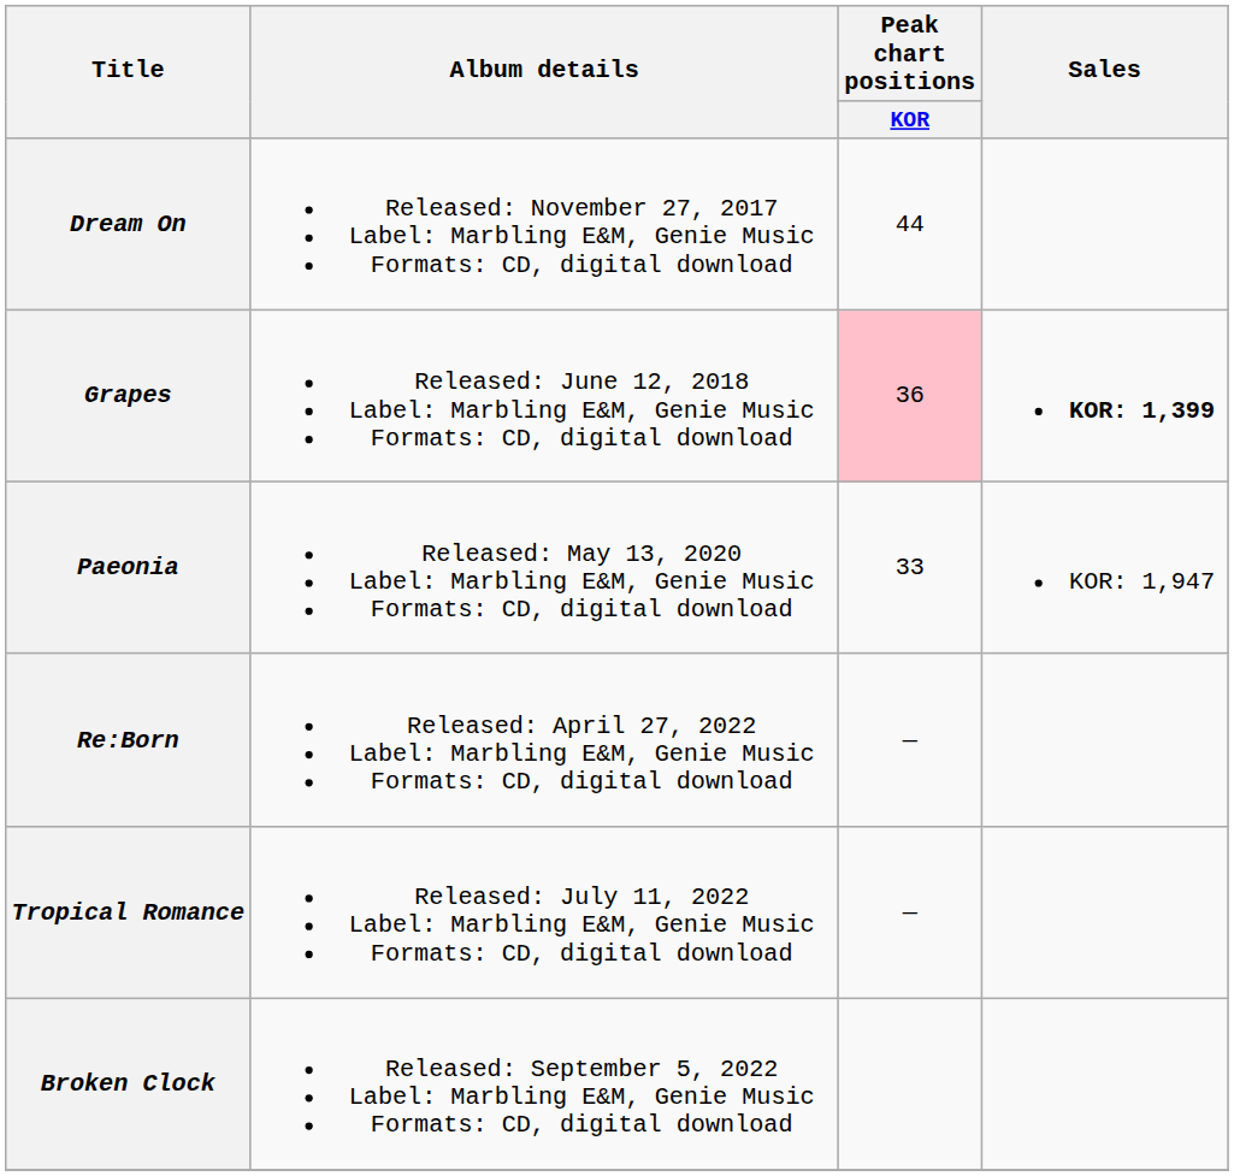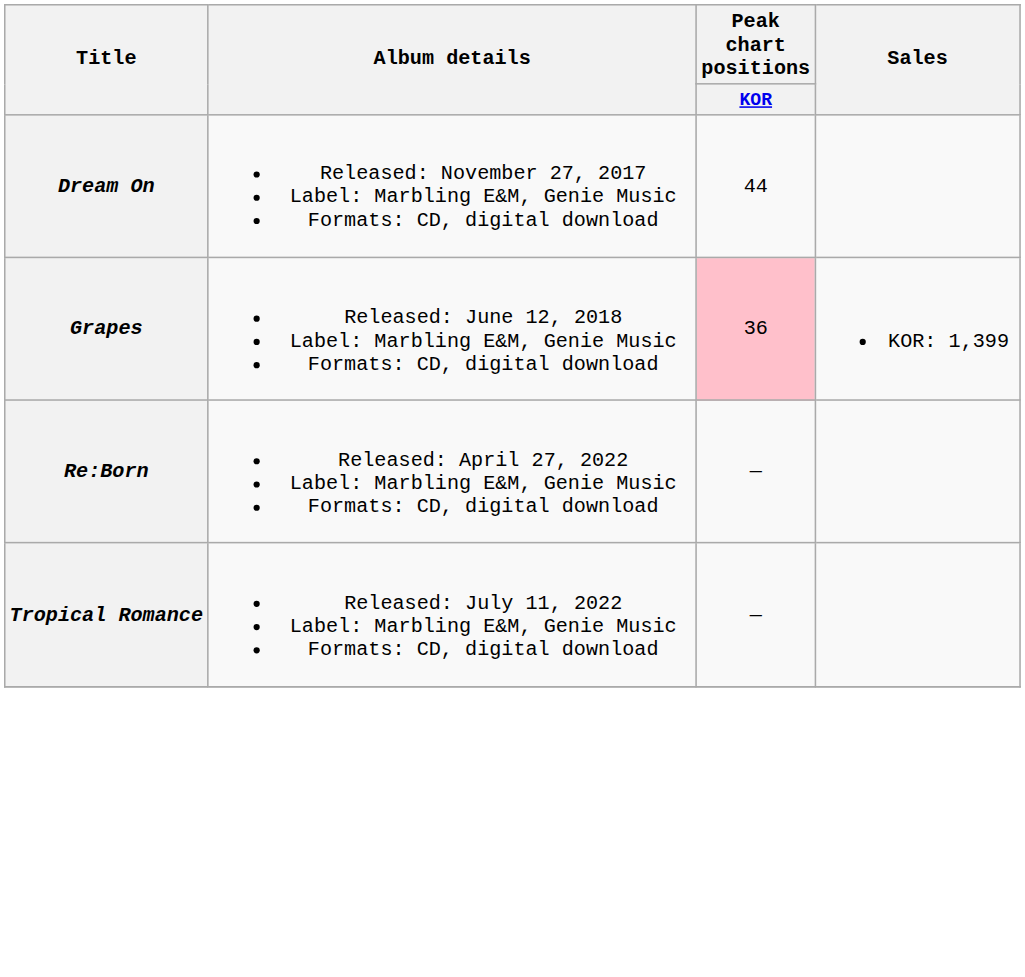Grapes | Sales: bold -> normal
- row: Paeonia | Released: May 13, 2020 Label: Marbling E&M, Genie Music Formats: CD, digital download | 33 | KOR: 1,947
- row: Broken Clock | Released: September 5, 2022 Label: Marbling E&M, Genie Music Formats: CD, digital download
